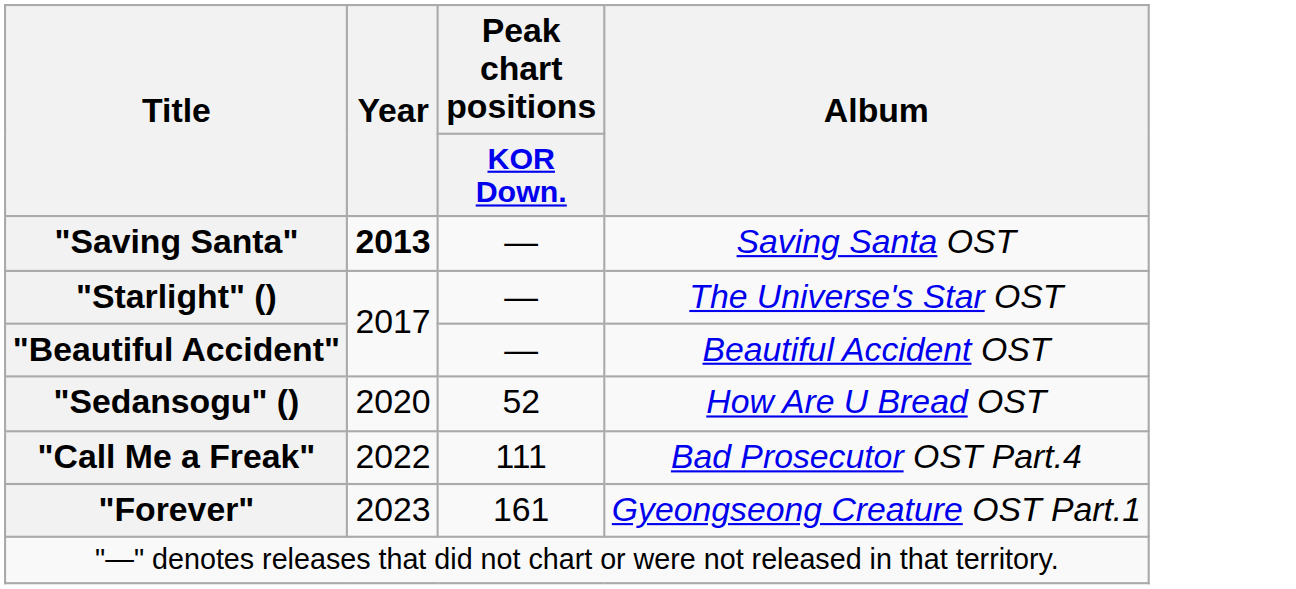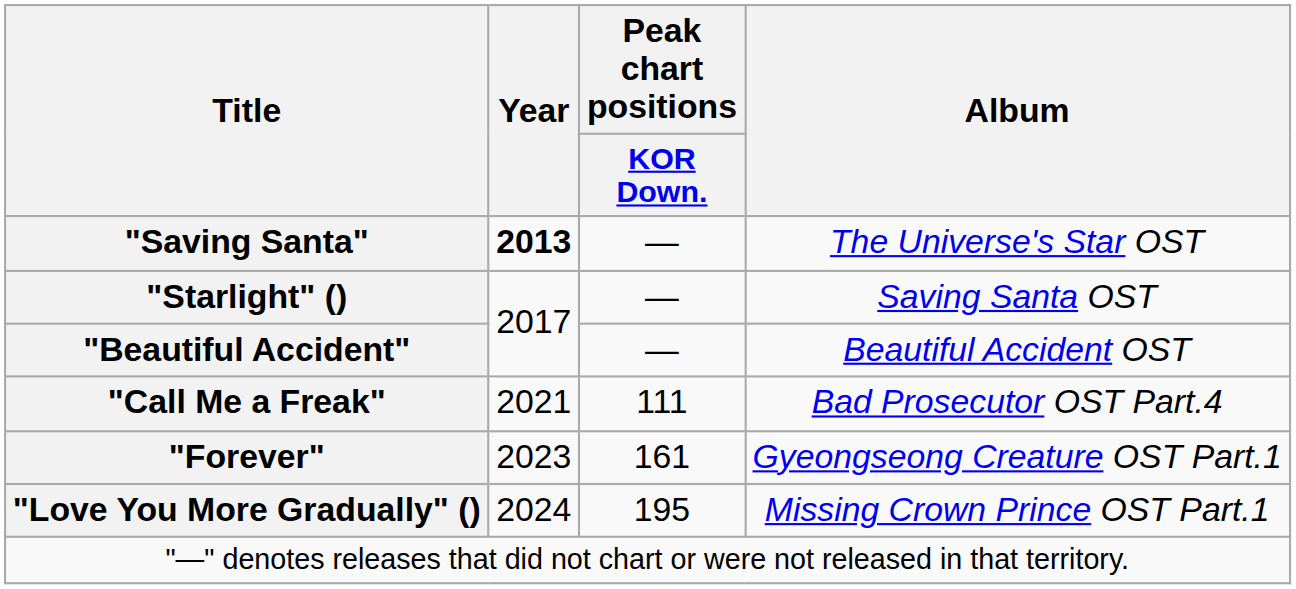"Saving Santa" | Album: Saving Santa OST -> The Universe's Star OST
"Starlight" () | Album: The Universe's Star OST -> Saving Santa OST
- row: "Sedansogu" () | 2020 | 52 | How Are U Bread OST
"Call Me a Freak" | Year: 2022 -> 2021
+ row: "Love You More Gradually" () | 2024 | 195 | Missing Crown Prince OST Part.1
